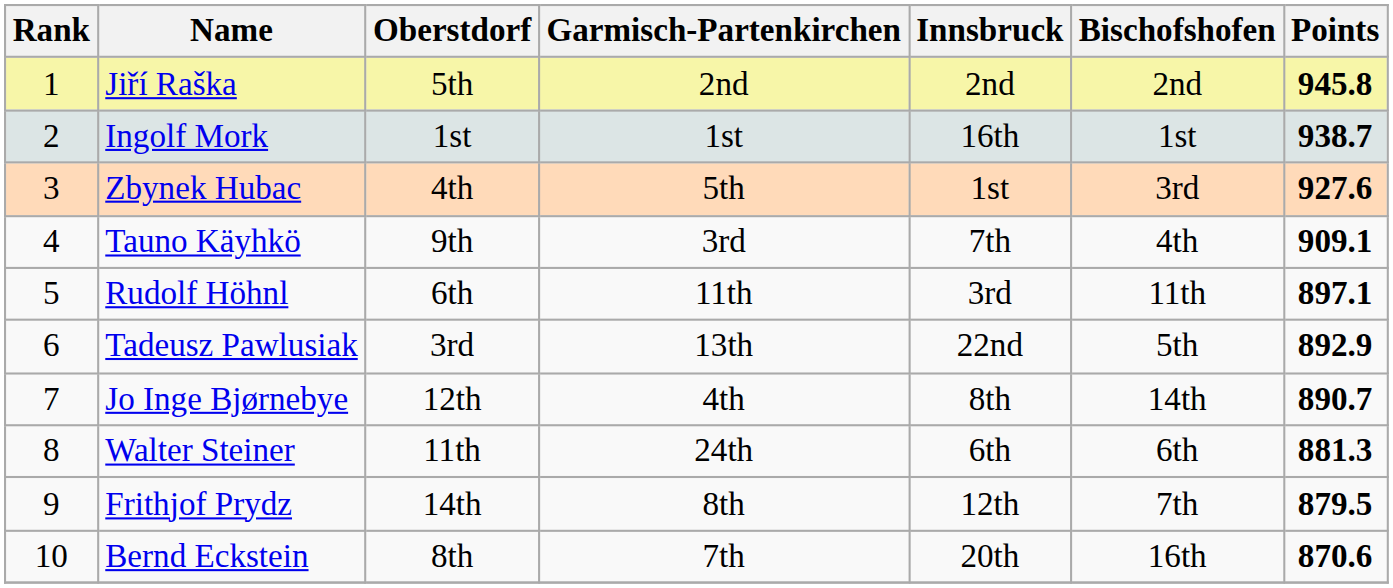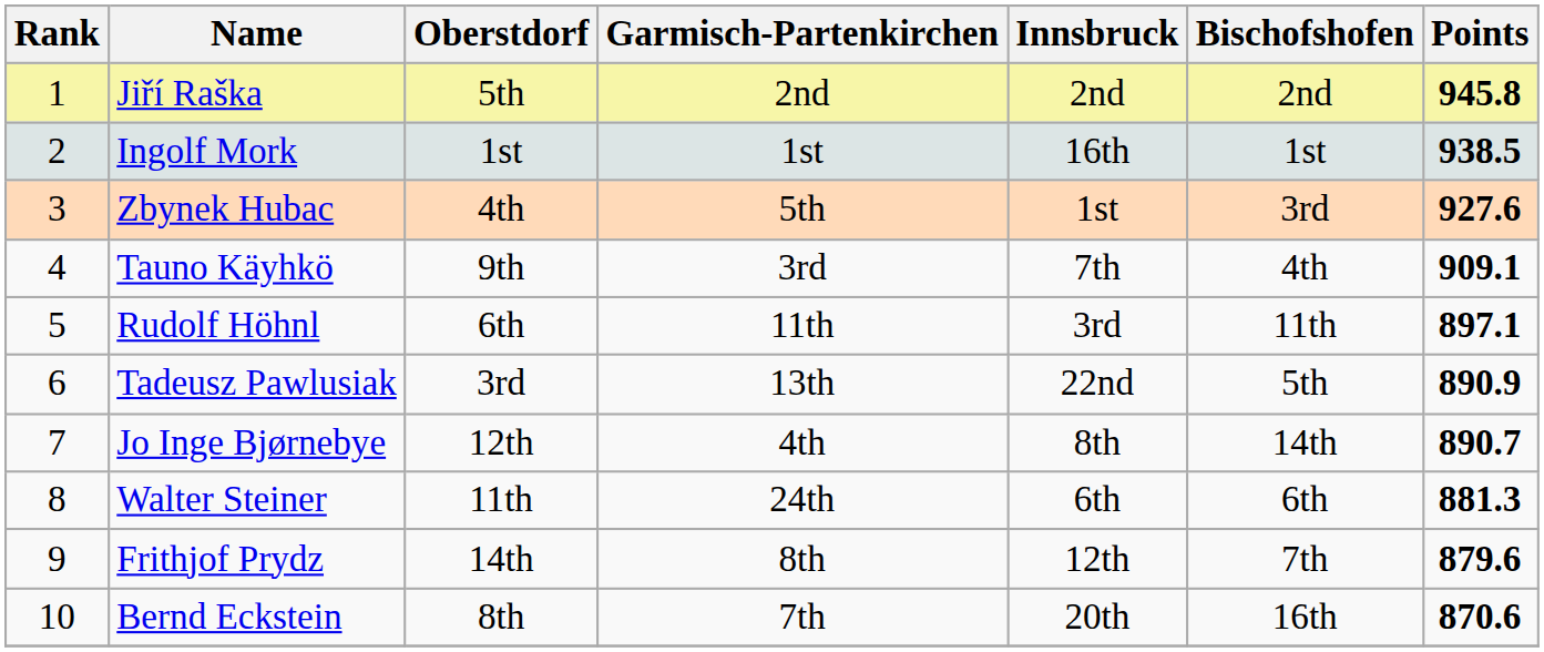Ingolf Mork | Points: 938.7 -> 938.5
Tadeusz Pawlusiak | Points: 892.9 -> 890.9
Frithjof Prydz | Points: 879.5 -> 879.6
